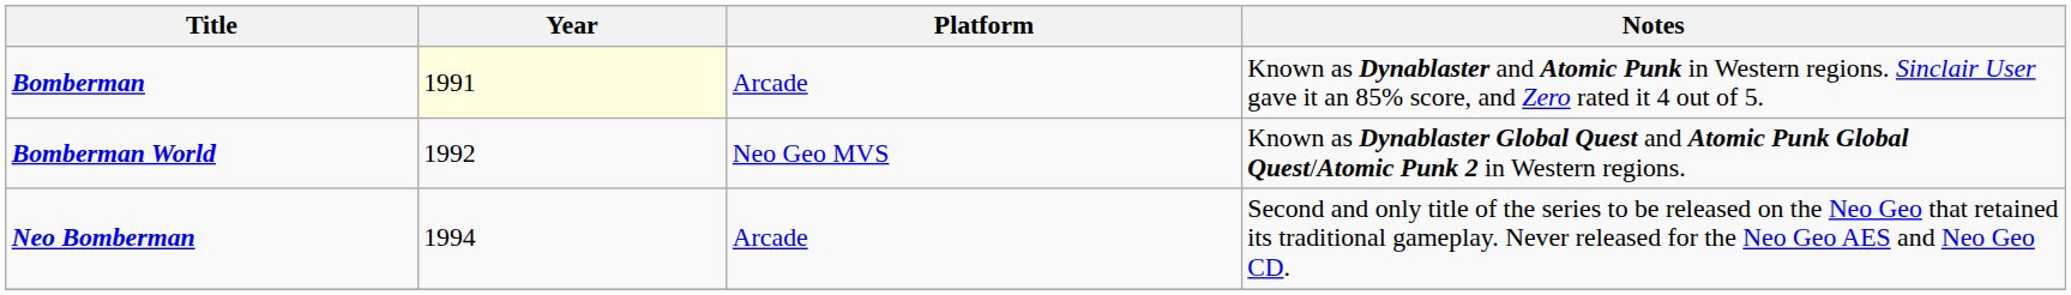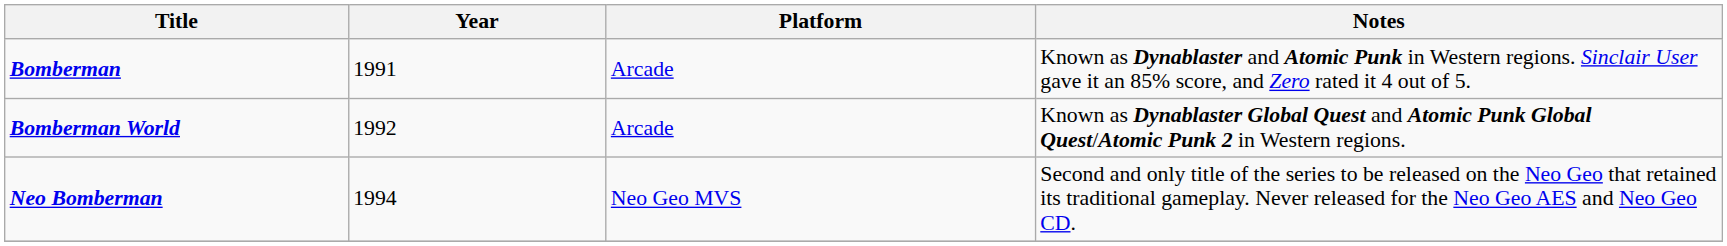Bomberman | Year: lightyellow background -> no background
Bomberman World | Platform: Neo Geo MVS -> Arcade
Neo Bomberman | Platform: Arcade -> Neo Geo MVS
